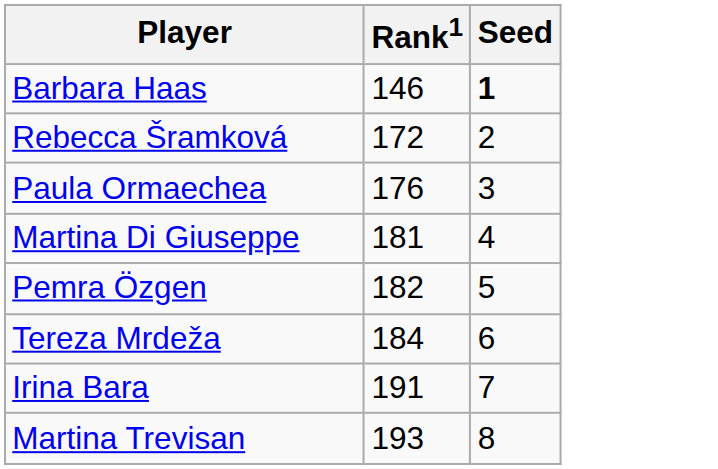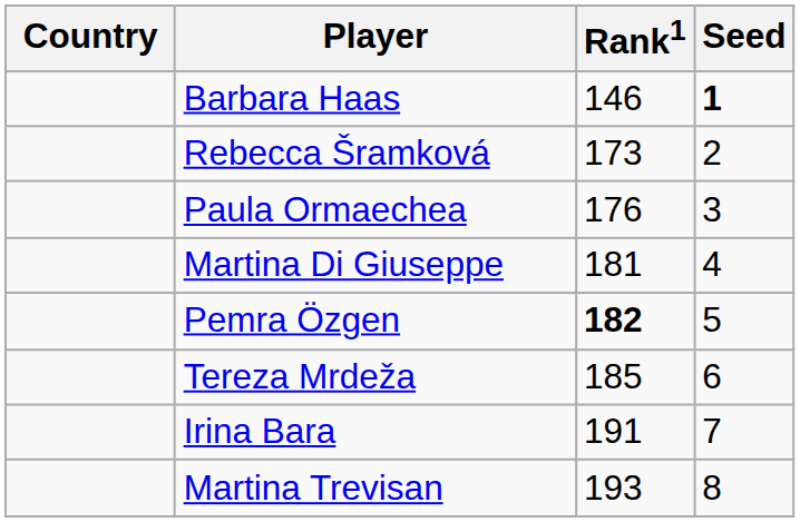+ column: Country
Rebecca Šramková | Rank1: 172 -> 173
Pemra Özgen | Rank1: normal -> bold
Tereza Mrdeža | Rank1: 184 -> 185
